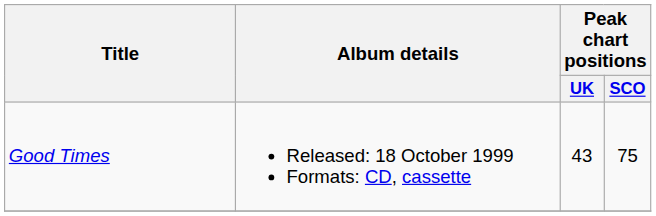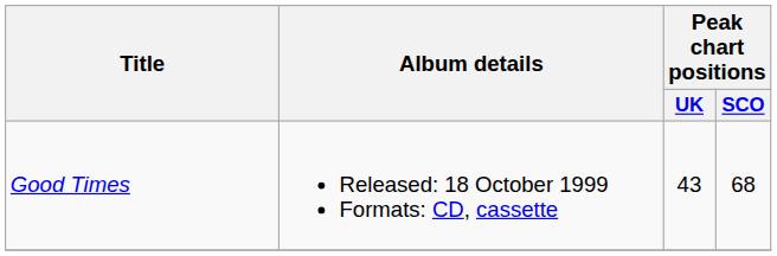Good Times | Peak chart positions / SCO: 75 -> 68
